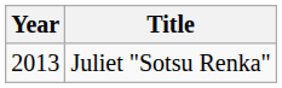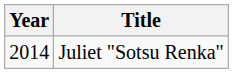Juliet "Sotsu Renka" | Year: 2013 -> 2014
